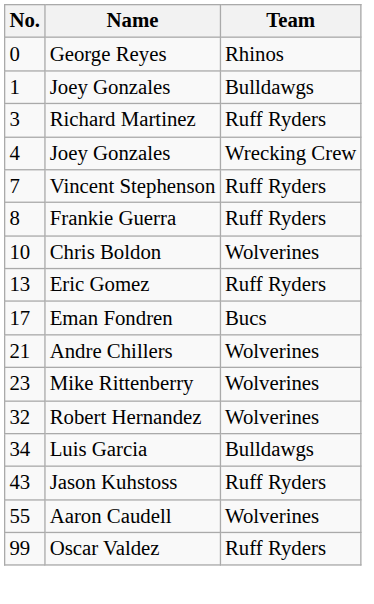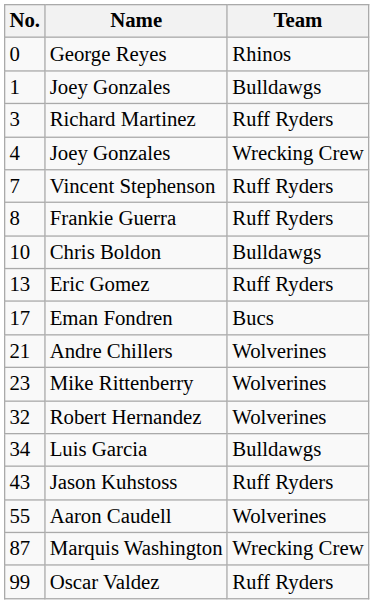Chris Boldon | Team: Wolverines -> Bulldawgs
+ row: 87 | Marquis Washington | Wrecking Crew
